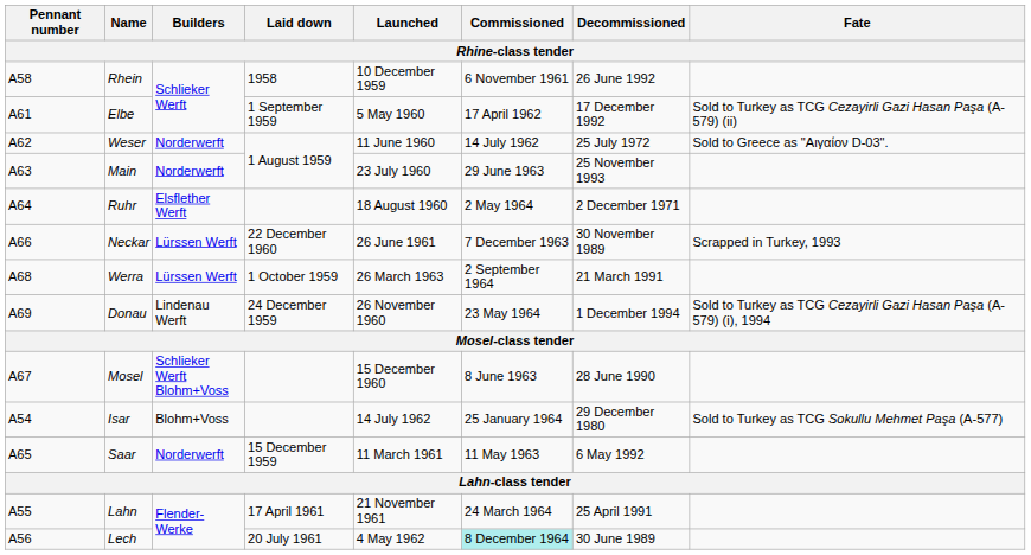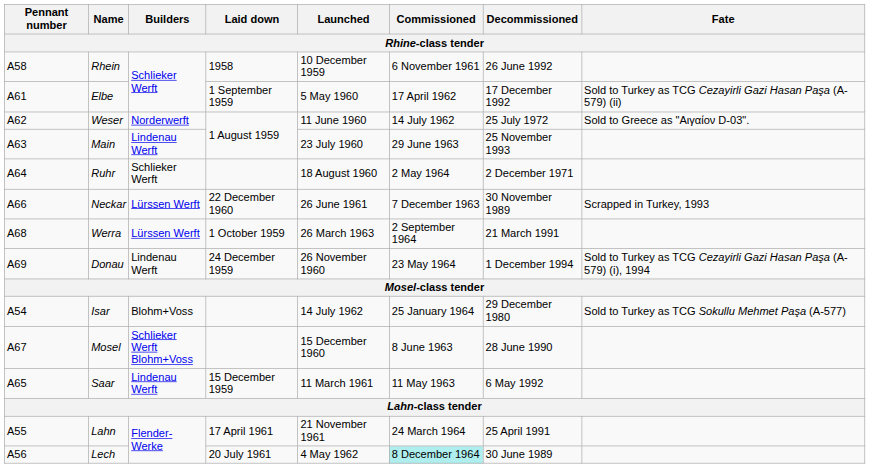Main | Builders: Norderwerft -> Lindenau Werft
Ruhr | Builders: Elsflether Werft -> Schlieker Werft
rows swapped: Mosel <-> Isar
Saar | Builders: Norderwerft -> Lindenau Werft
